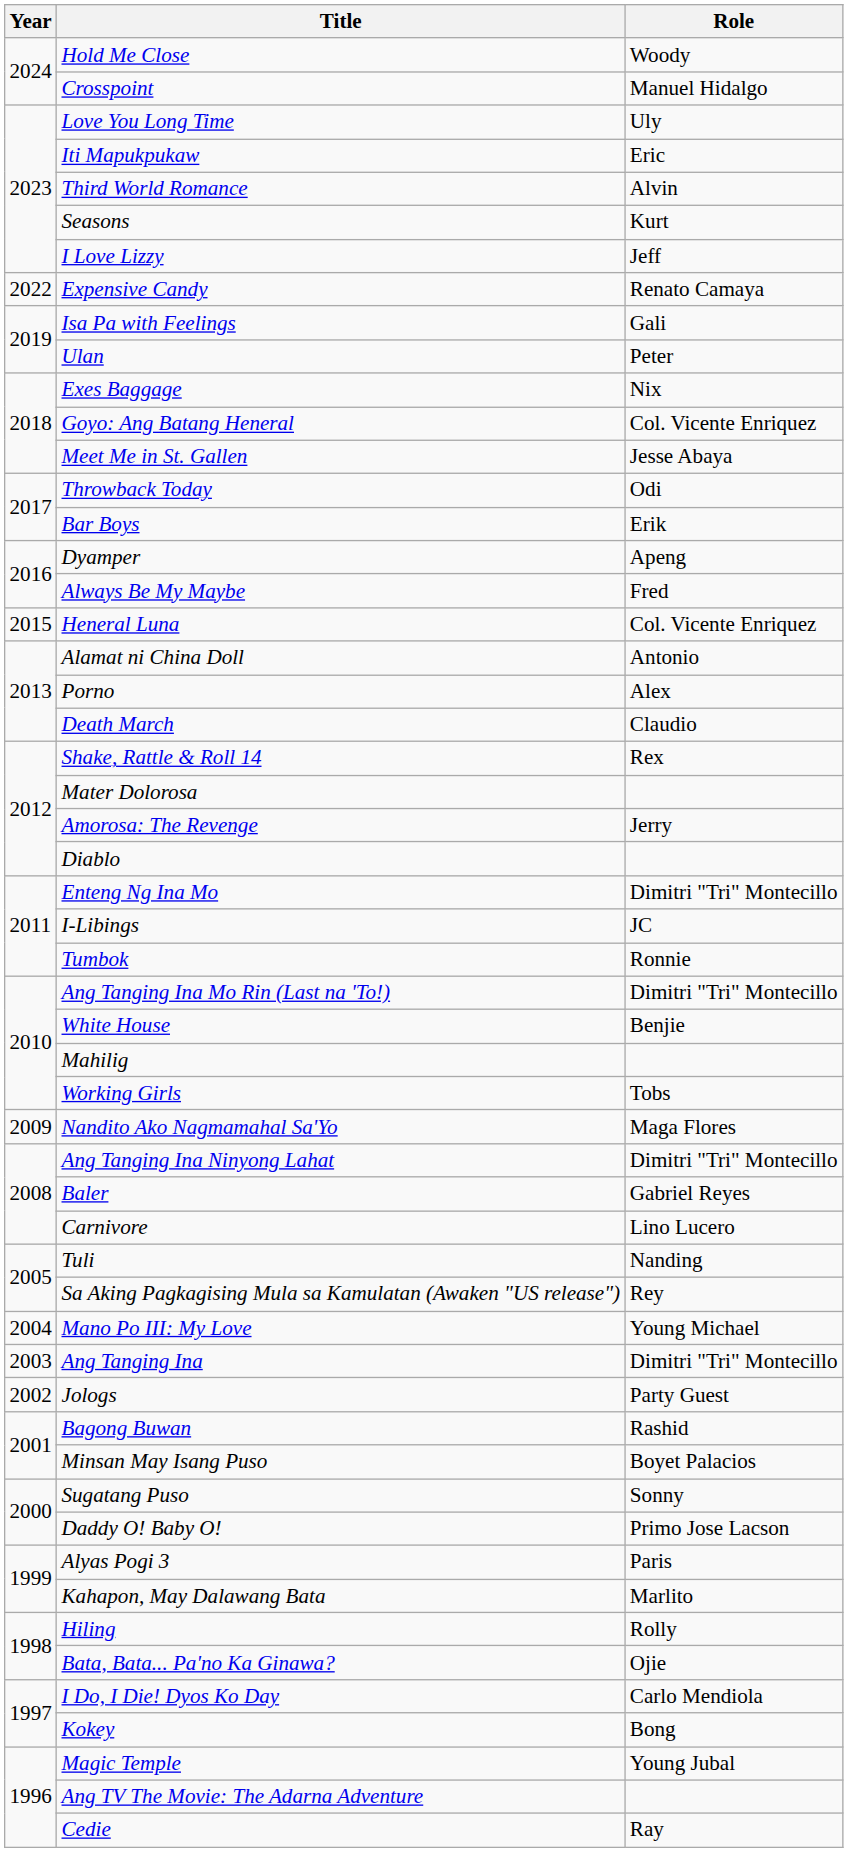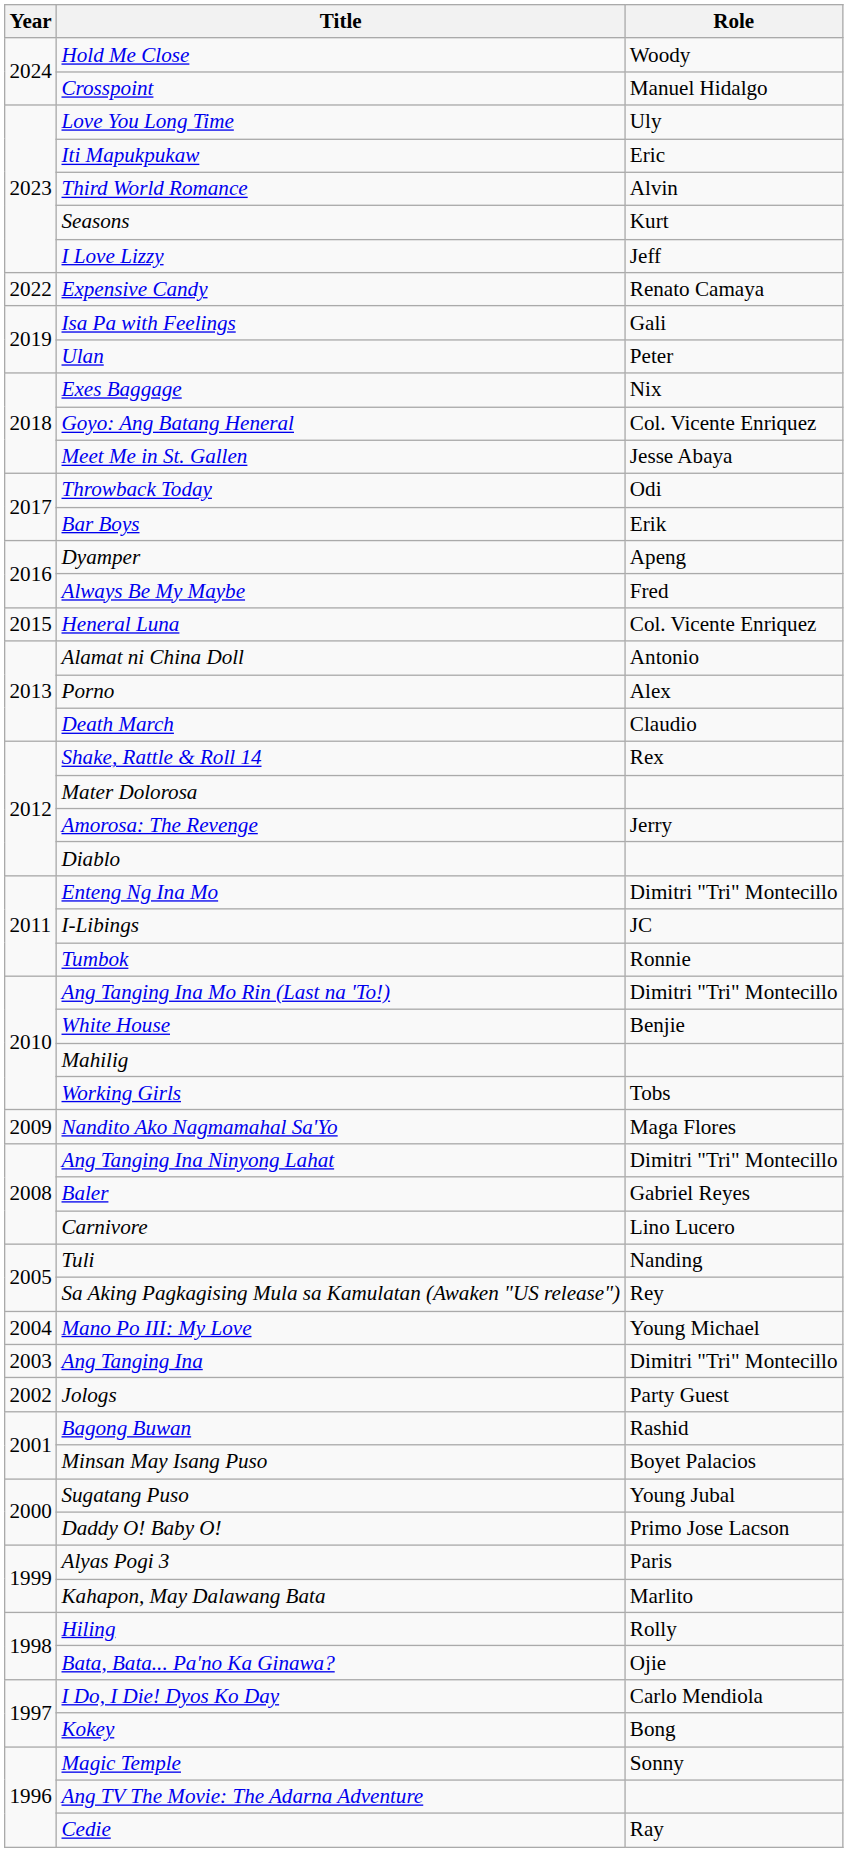Sugatang Puso | Role: Sonny -> Young Jubal
Magic Temple | Role: Young Jubal -> Sonny
